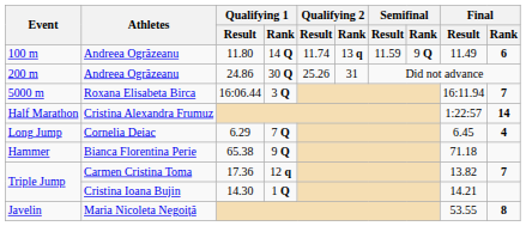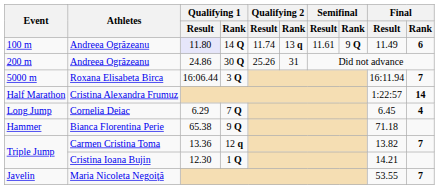100 m | Qualifying 1 / Result: no background -> lavender background
100 m | Semifinal / Result: 11.59 -> 11.61
Triple Jump / Carmen Cristina Toma | Qualifying 1 / Result: 17.36 -> 13.36
Triple Jump / Cristina Ioana Bujin | Qualifying 1 / Result: 14.30 -> 12.30
Javelin | Final / Rank: 8 -> 7
